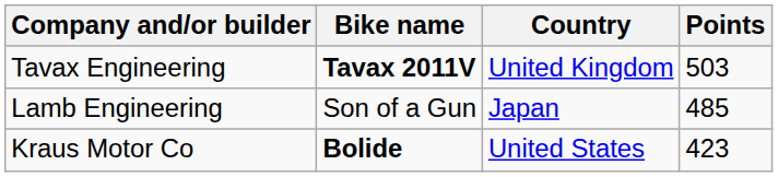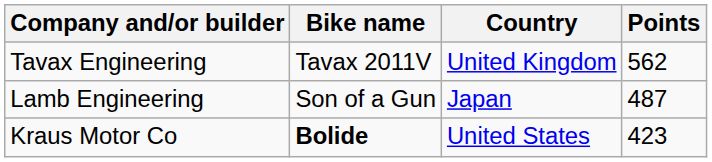Tavax Engineering | Bike name: bold -> normal
Tavax Engineering | Points: 503 -> 562
Lamb Engineering | Points: 485 -> 487
